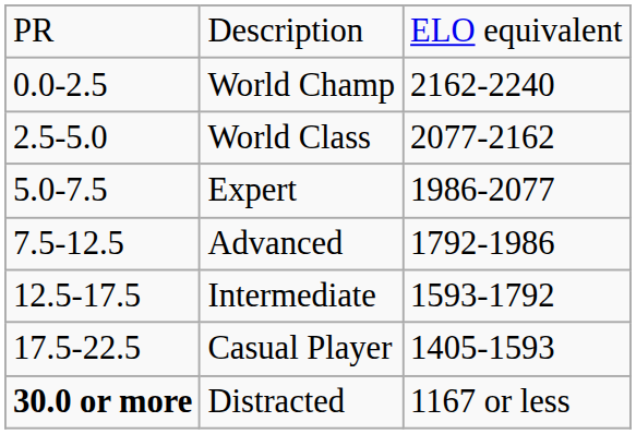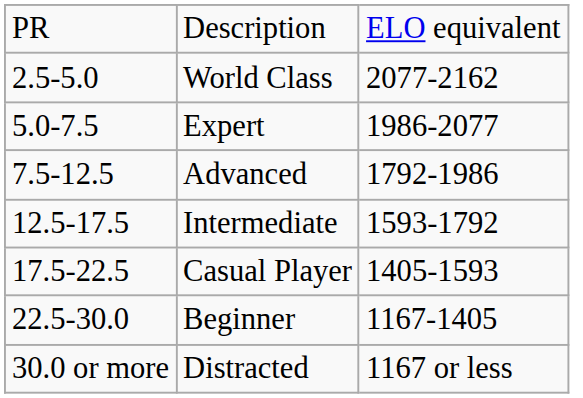- row: 0.0-2.5 | World Champ | 2162-2240
+ row: 22.5-30.0 | Beginner | 1167-1405
Distracted | column 1: bold -> normal
